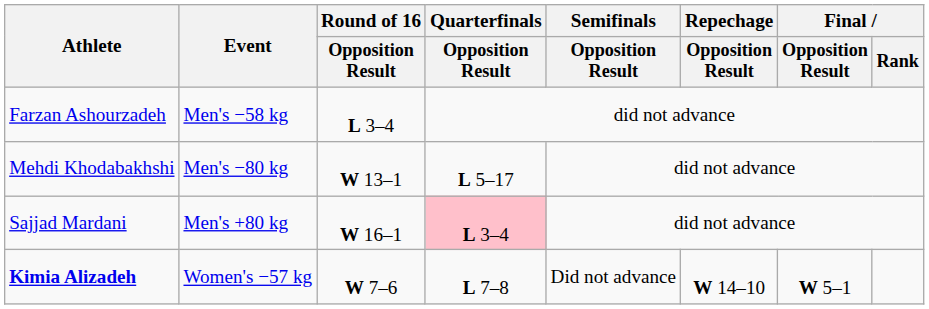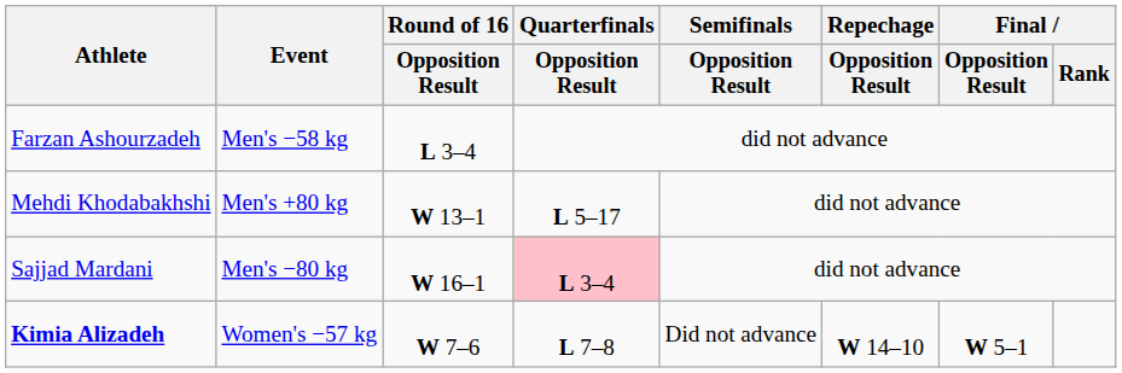Mehdi Khodabakhshi | Event: Men's −80 kg -> Men's +80 kg
Sajjad Mardani | Event: Men's +80 kg -> Men's −80 kg
